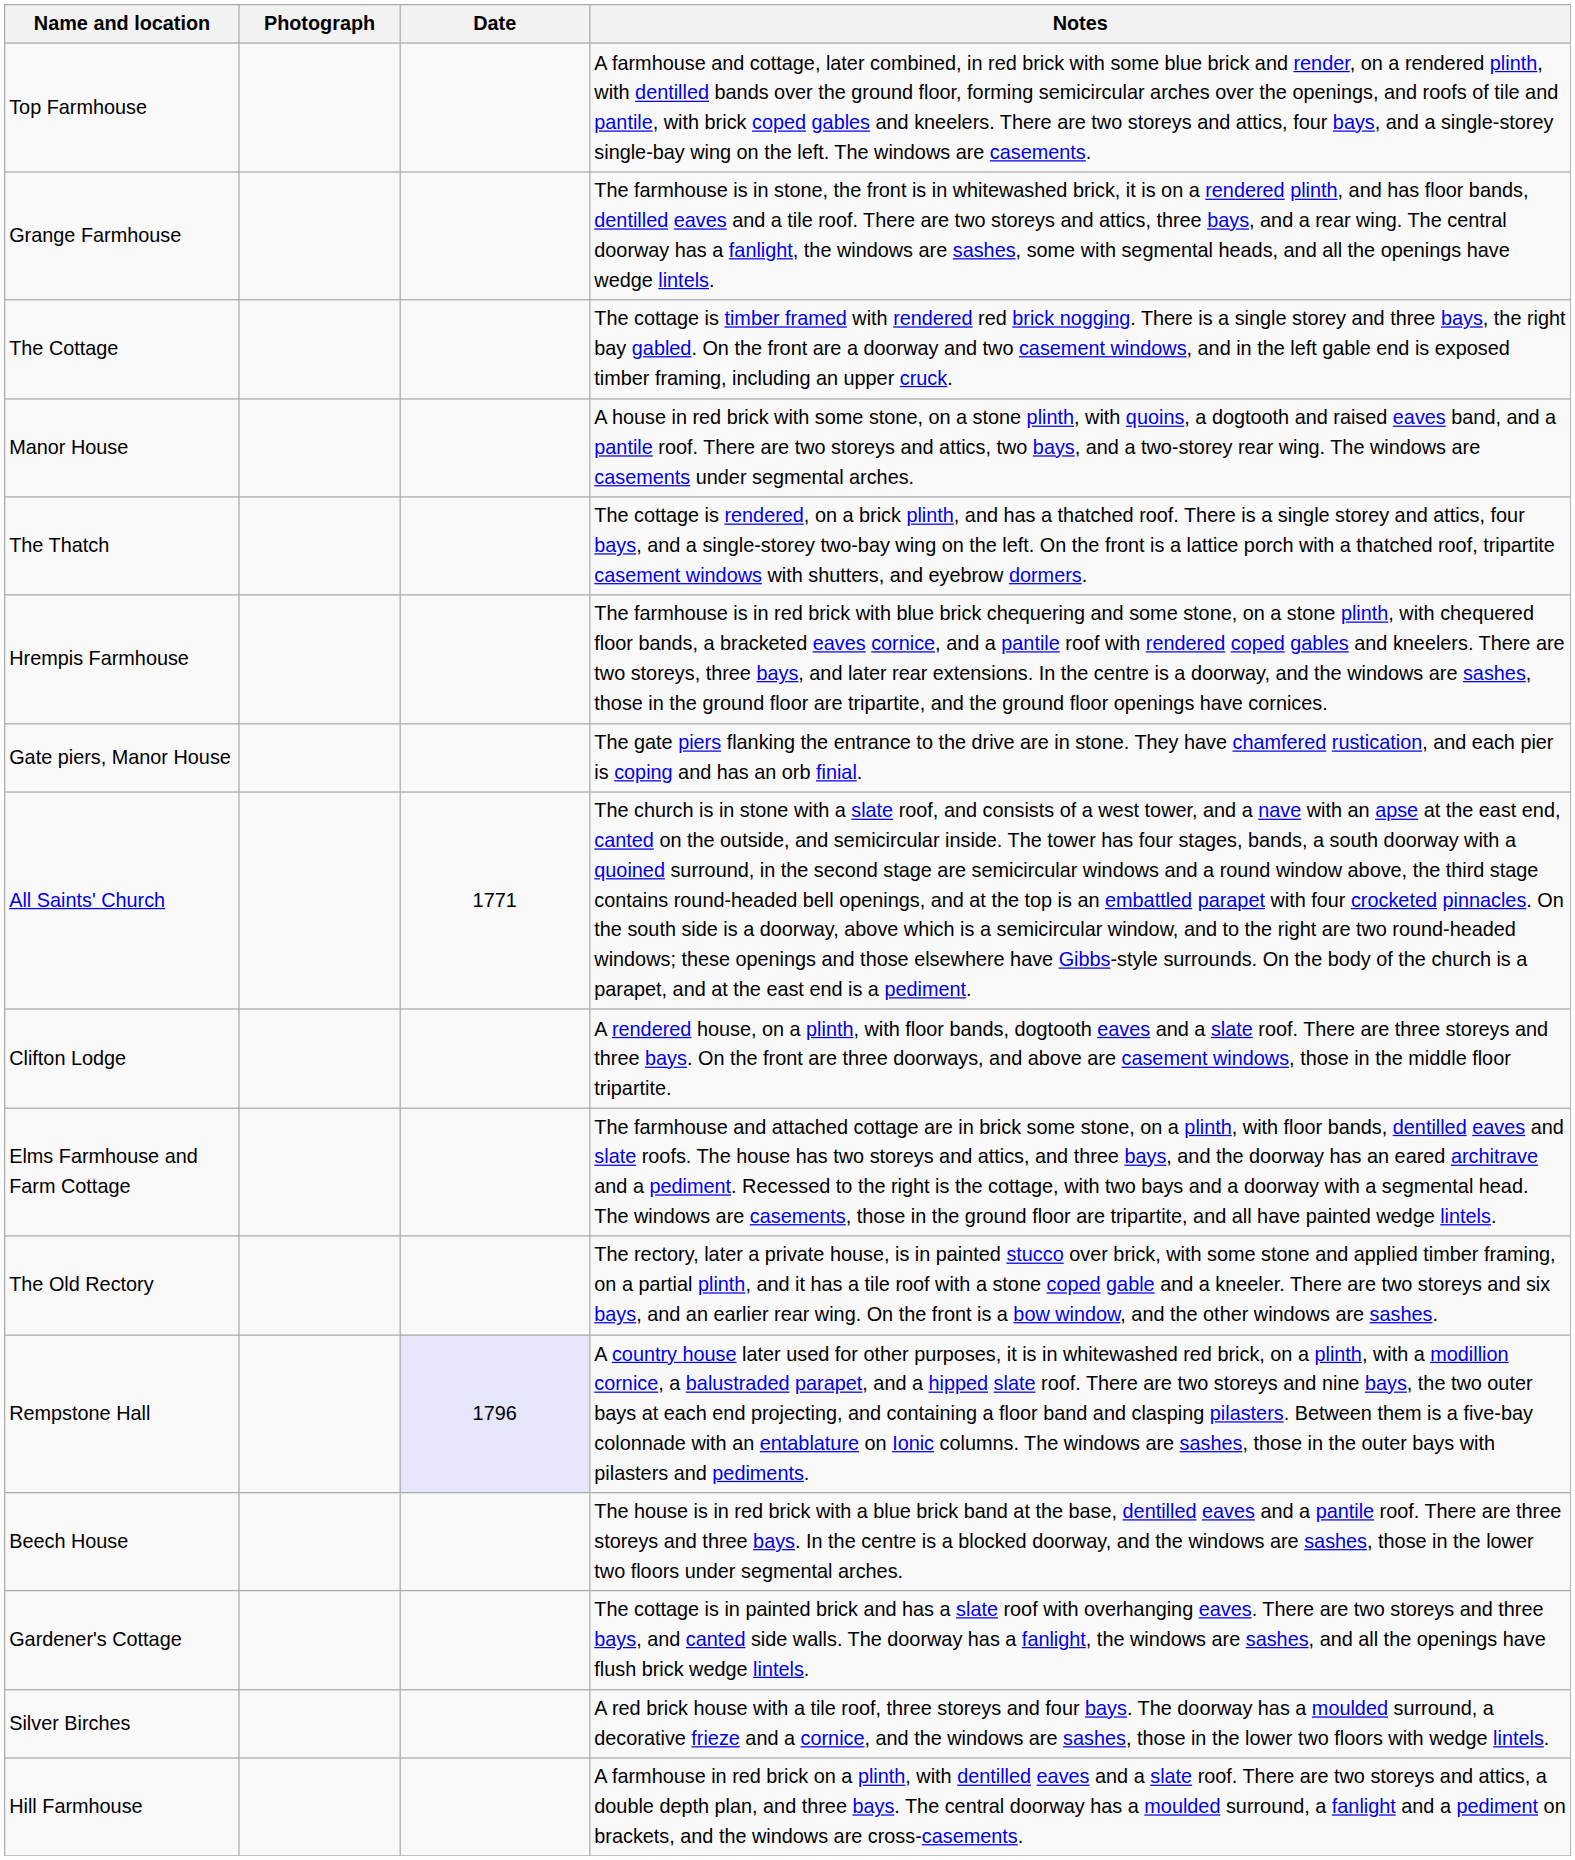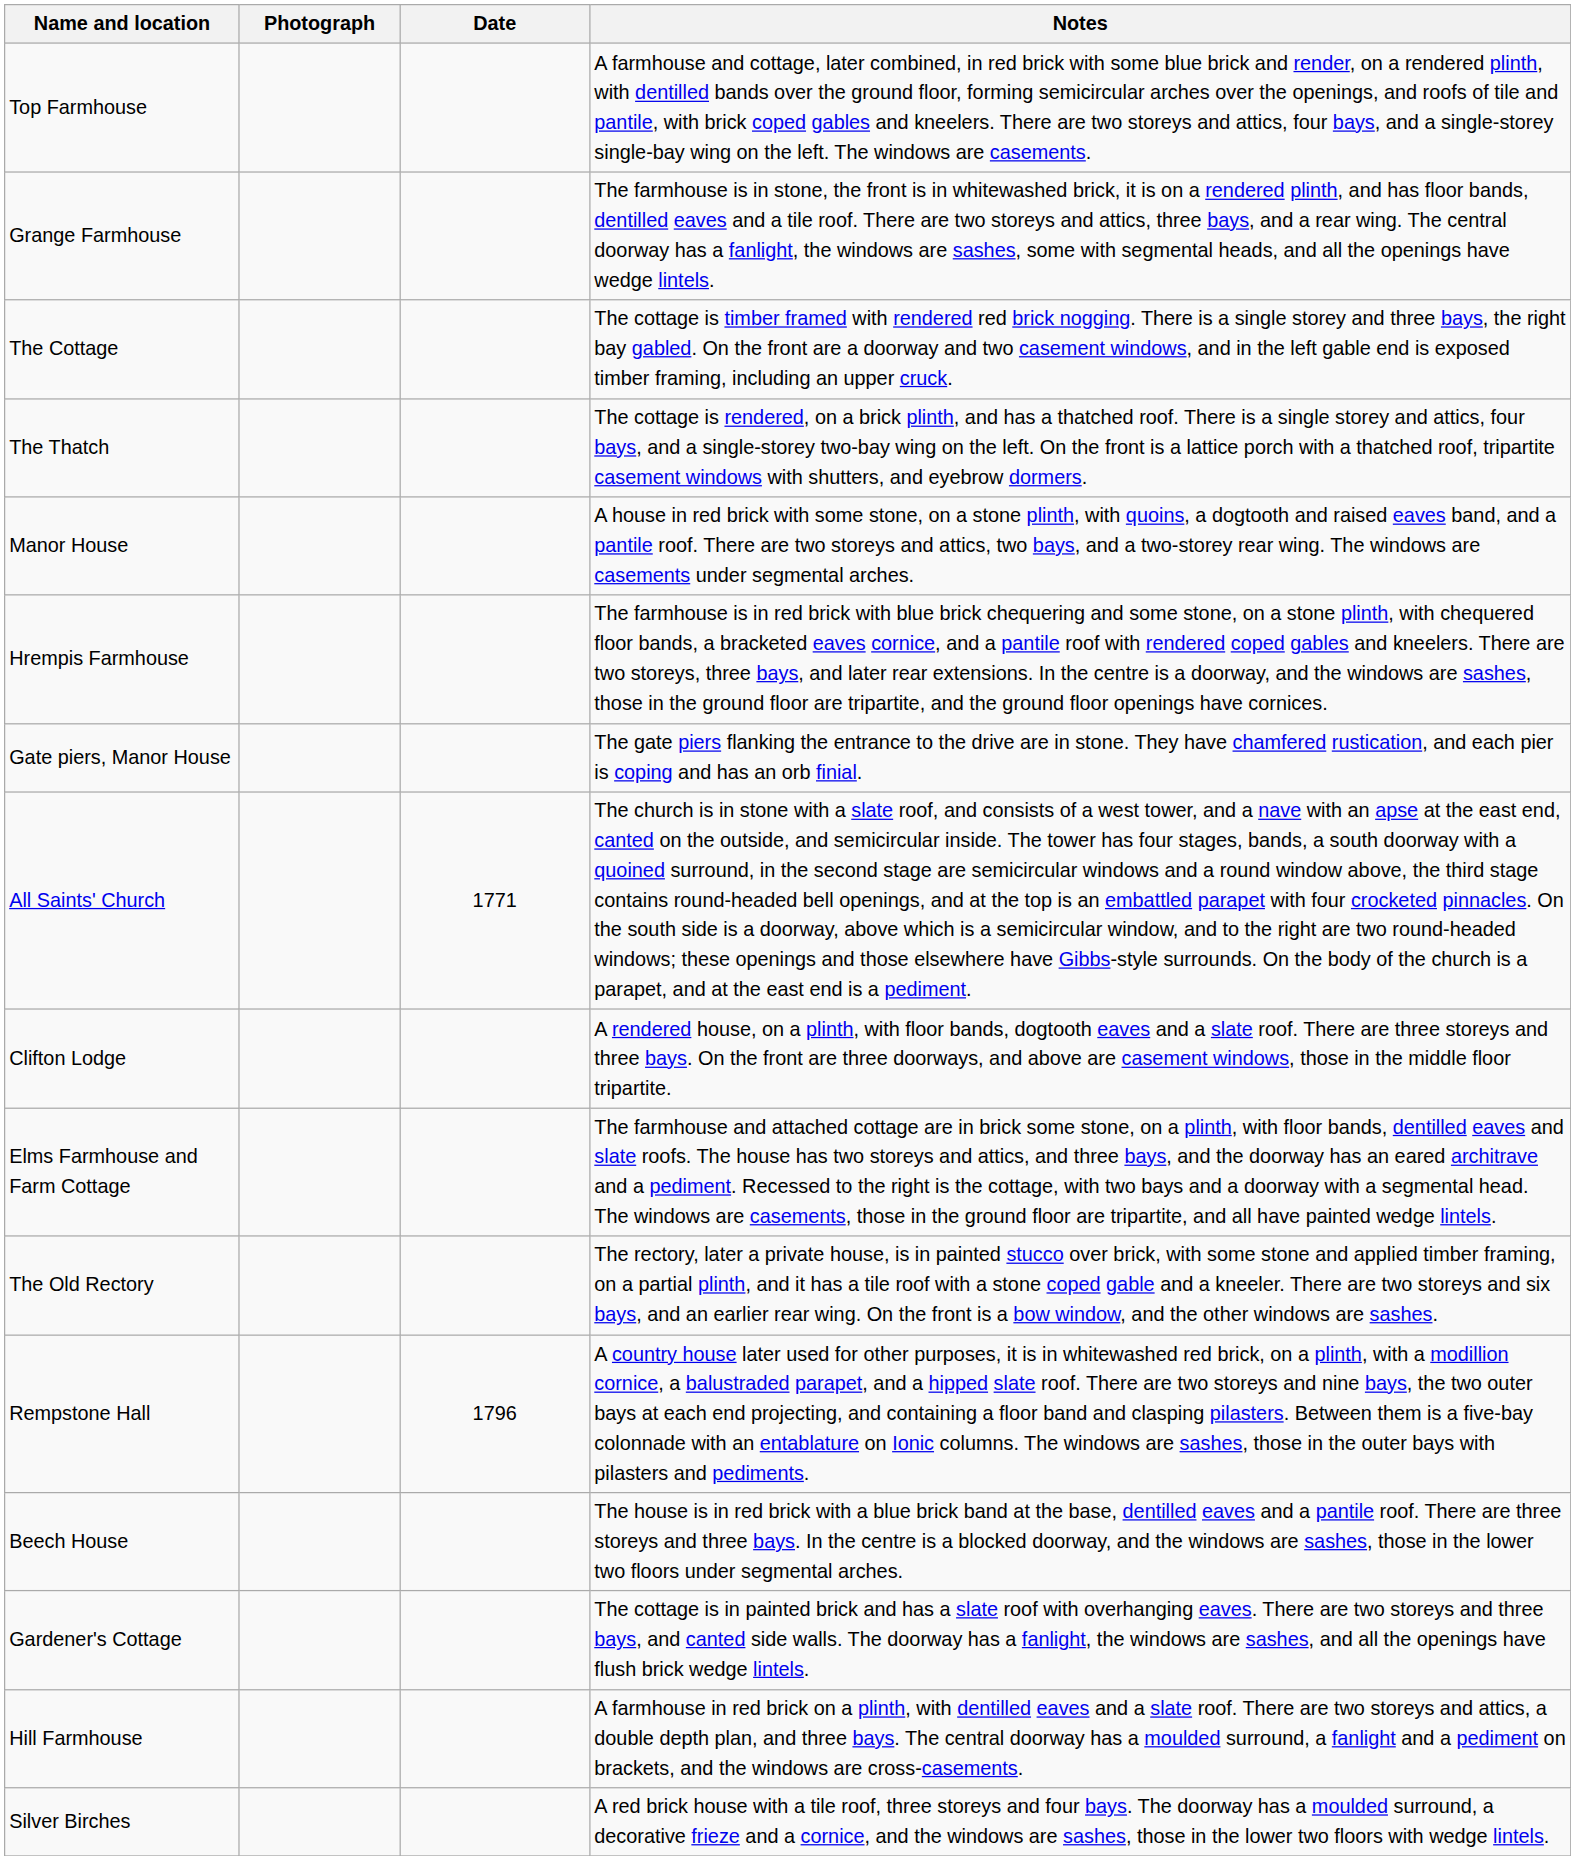rows swapped: The Thatch <-> Manor House
Rempstone Hall | Date: lavender background -> no background
rows swapped: Hill Farmhouse <-> Silver Birches
